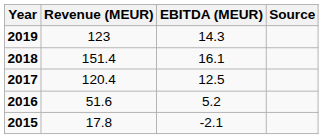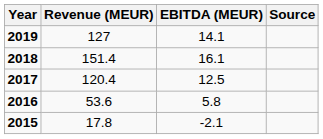2019 | Revenue (MEUR): 123 -> 127
2019 | EBITDA (MEUR): 14.3 -> 14.1
2016 | Revenue (MEUR): 51.6 -> 53.6
2016 | EBITDA (MEUR): 5.2 -> 5.8
